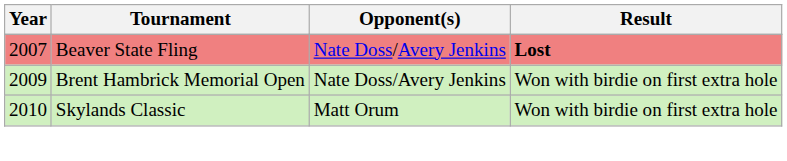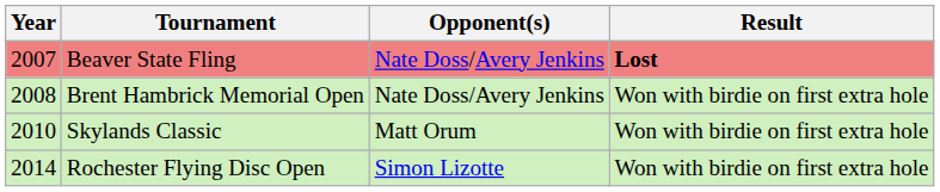Brent Hambrick Memorial Open | Year: 2009 -> 2008
+ row: 2014 | Rochester Flying Disc Open | Simon Lizotte | Won with birdie on first extra hole
